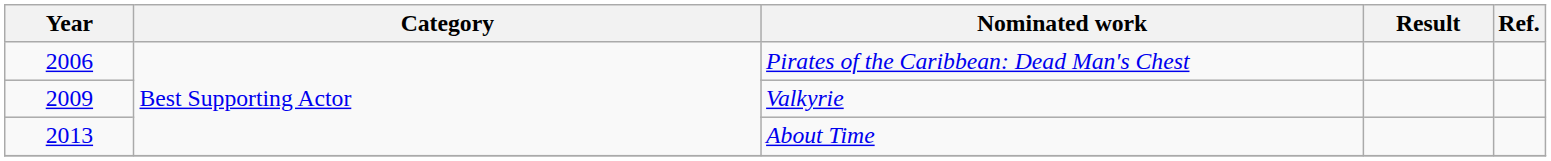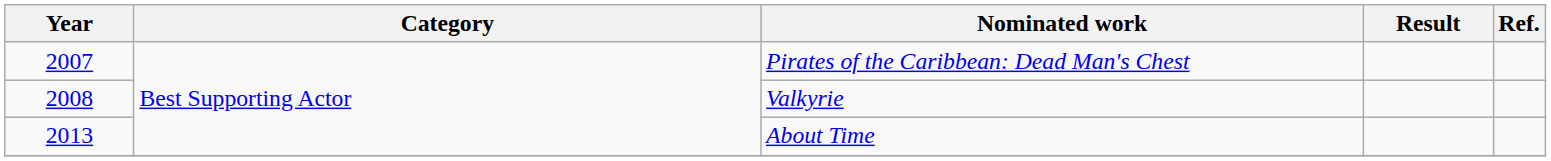Pirates of the Caribbean: Dead Man's Chest | Year: 2006 -> 2007
Valkyrie | Year: 2009 -> 2008
